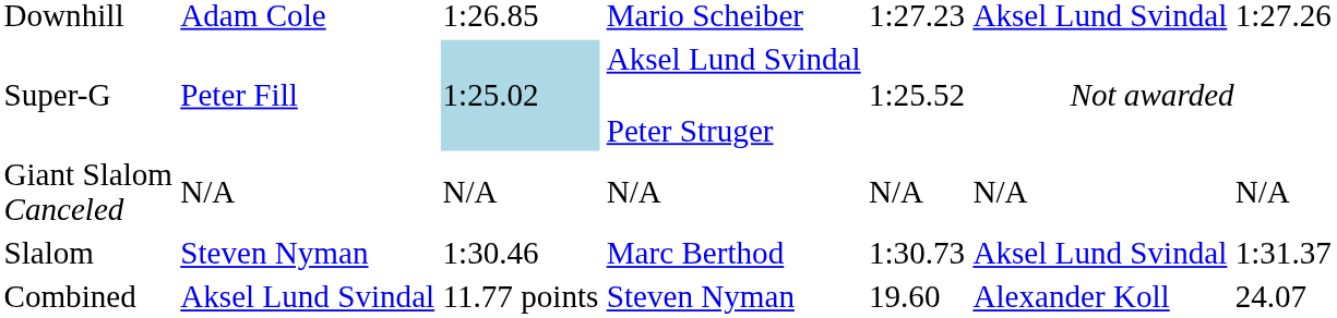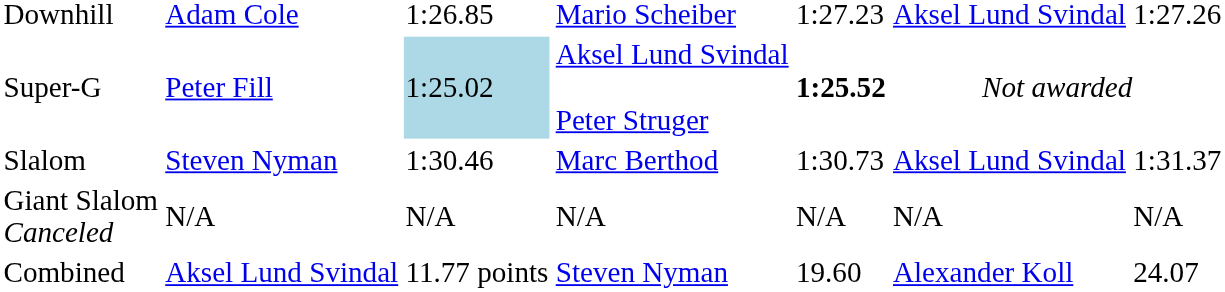Super-G | column 5: normal -> bold
rows swapped: Giant Slalom Canceled <-> Slalom
